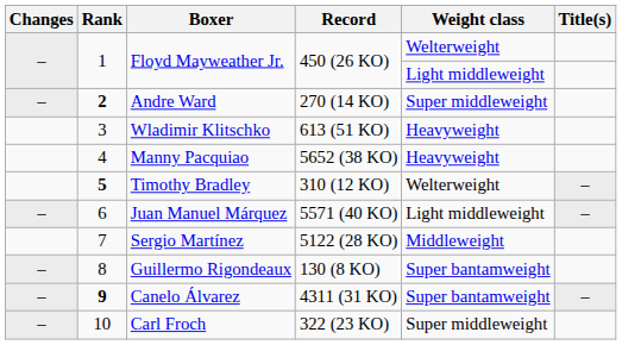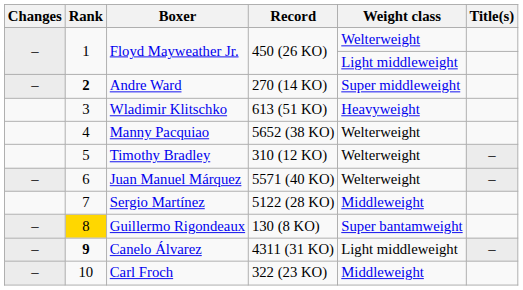Manny Pacquiao | Weight class: Heavyweight -> Welterweight
Timothy Bradley | Rank: bold -> normal
Juan Manuel Márquez | Weight class: Light middleweight -> Welterweight
Guillermo Rigondeaux | Rank: no background -> gold background
Canelo Álvarez | Weight class: Super bantamweight -> Light middleweight
Carl Froch | Weight class: Super middleweight -> Middleweight
